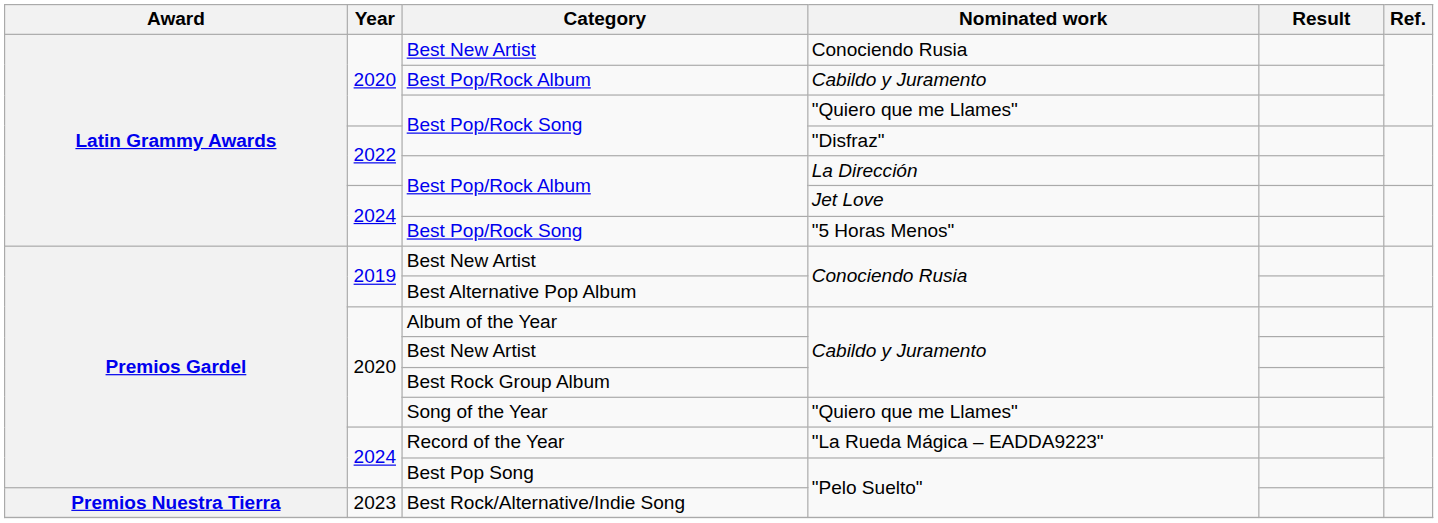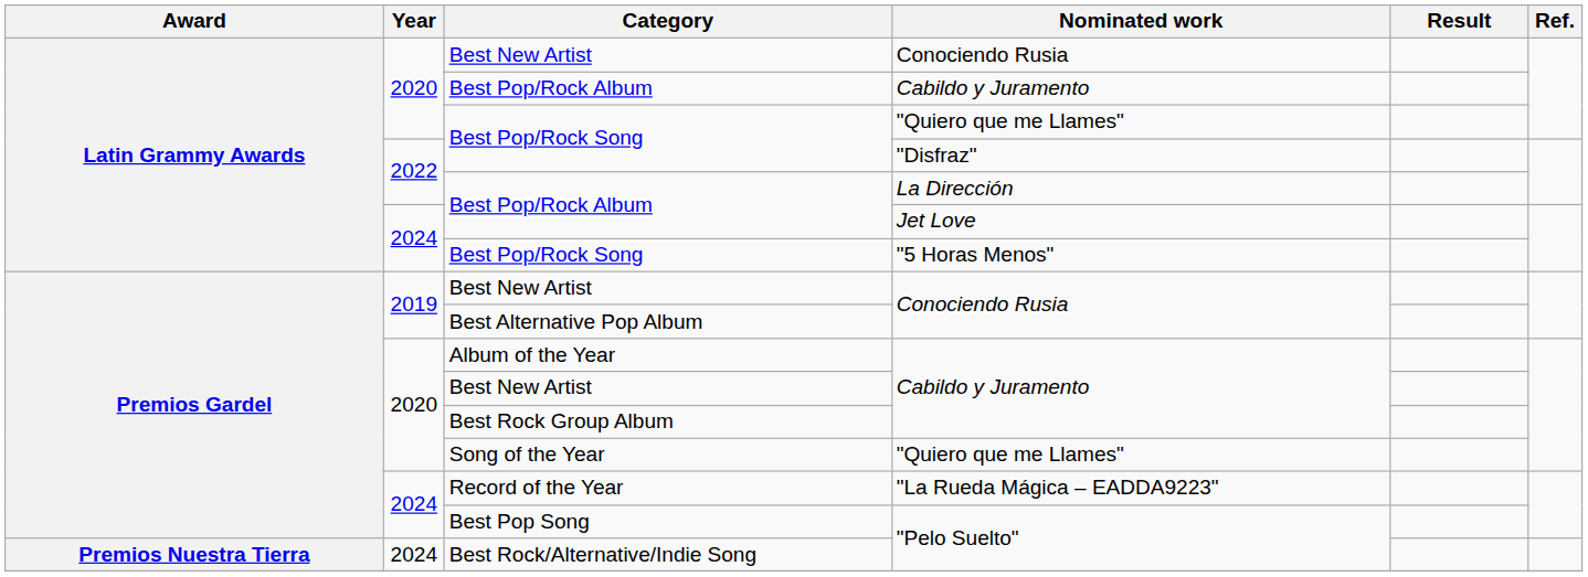Best Rock/Alternative/Indie Song | Year: 2023 -> 2024
